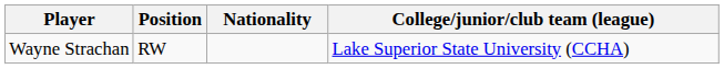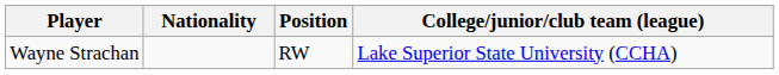columns swapped: Position <-> Nationality
